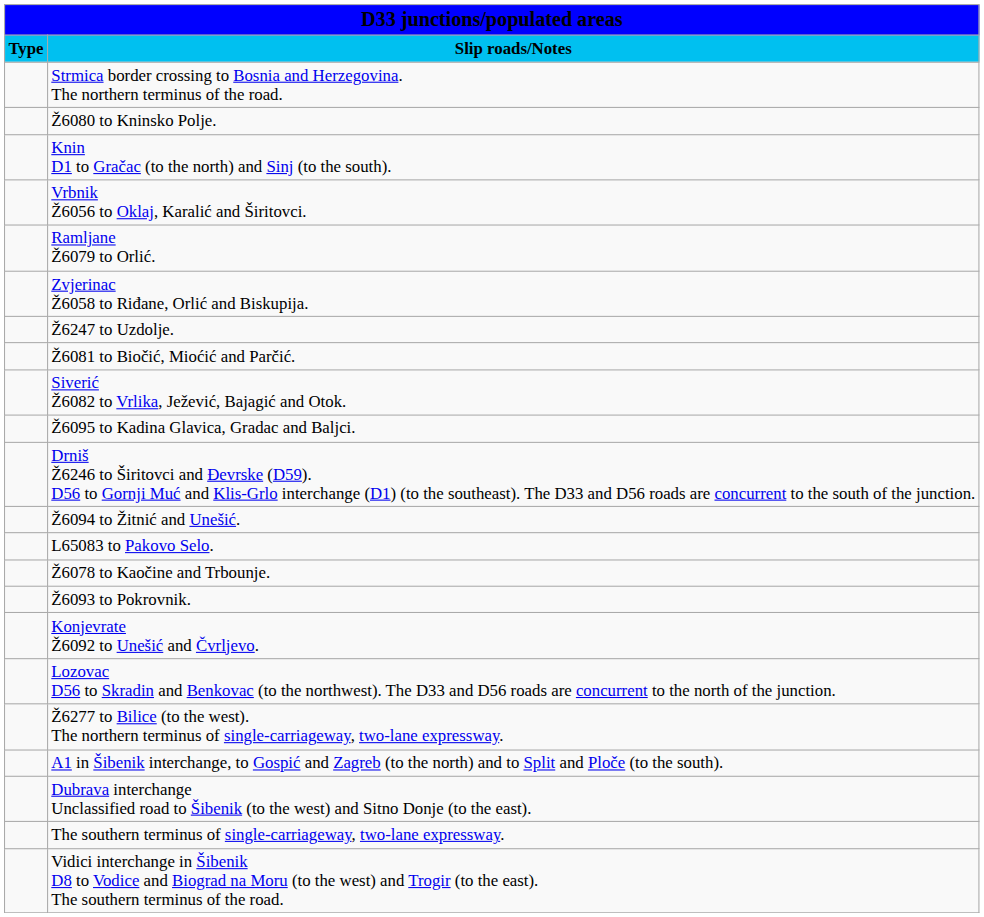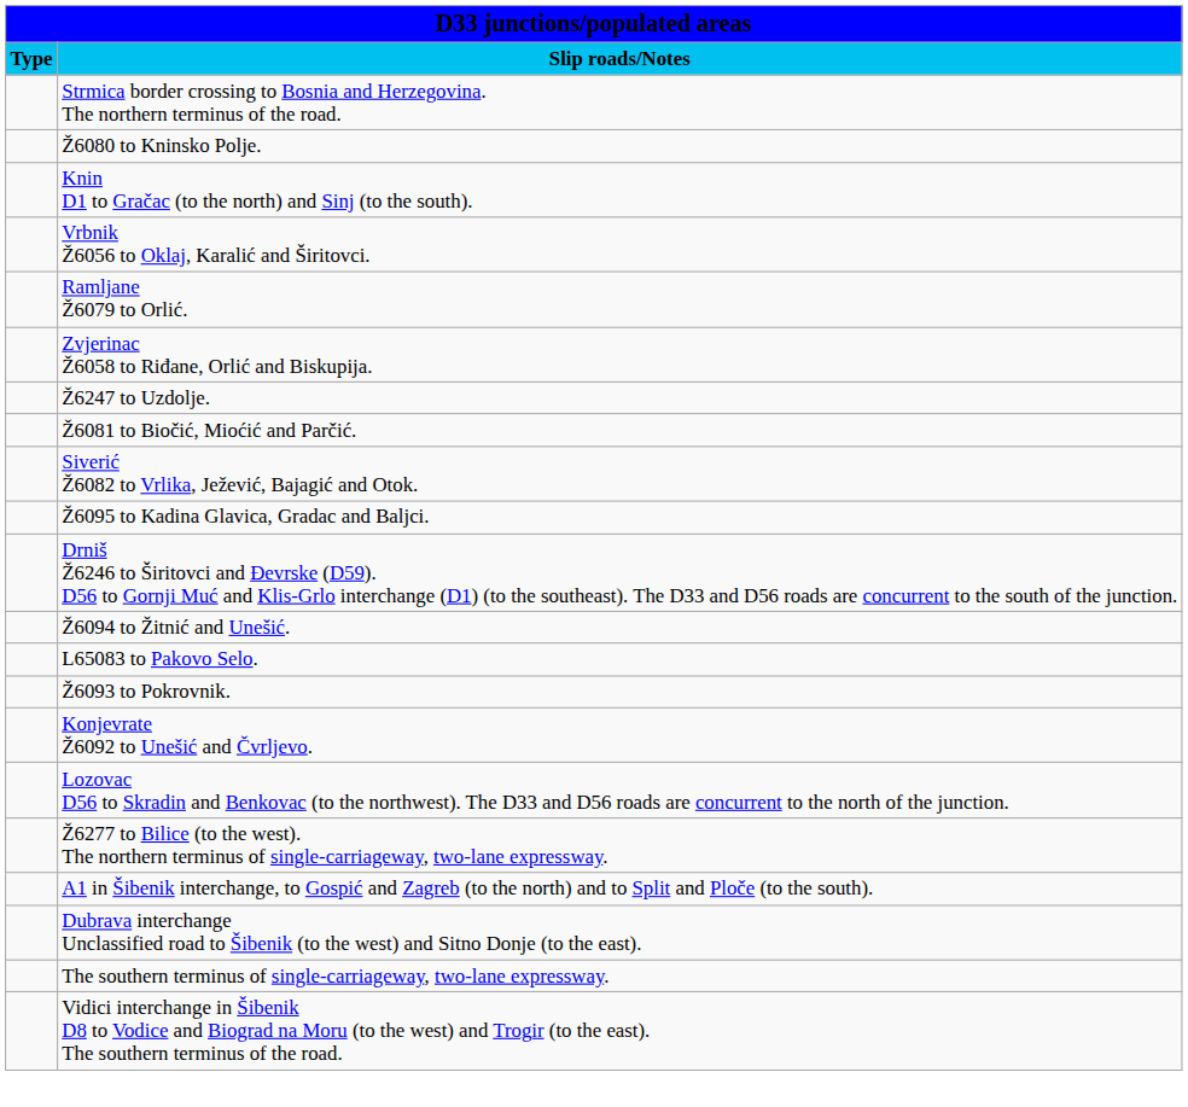- row: Ž6078 to Kaočine and Trbounje.
